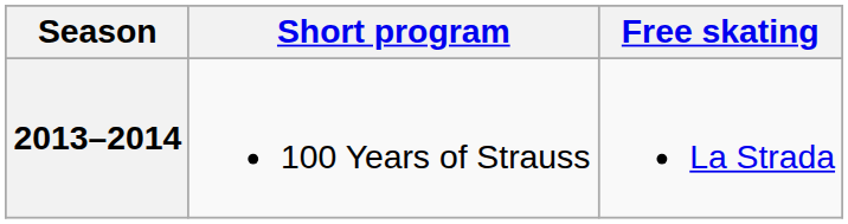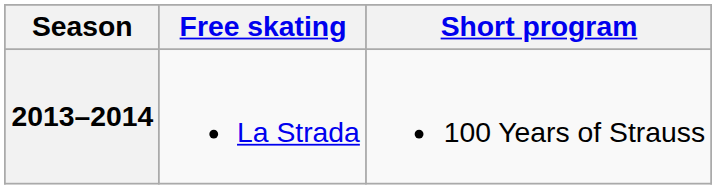columns swapped: Short program <-> Free skating
